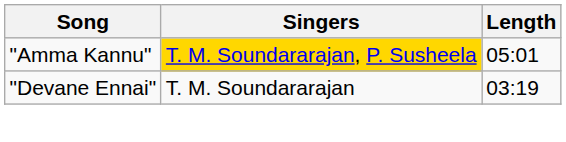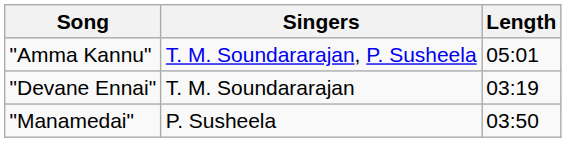"Amma Kannu" | Singers: gold background -> no background
+ row: "Manamedai" | P. Susheela | 03:50
